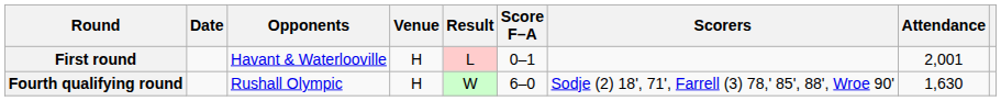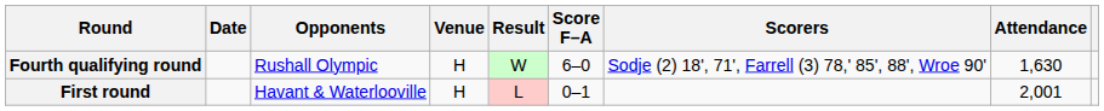rows swapped: Fourth qualifying round <-> First round
